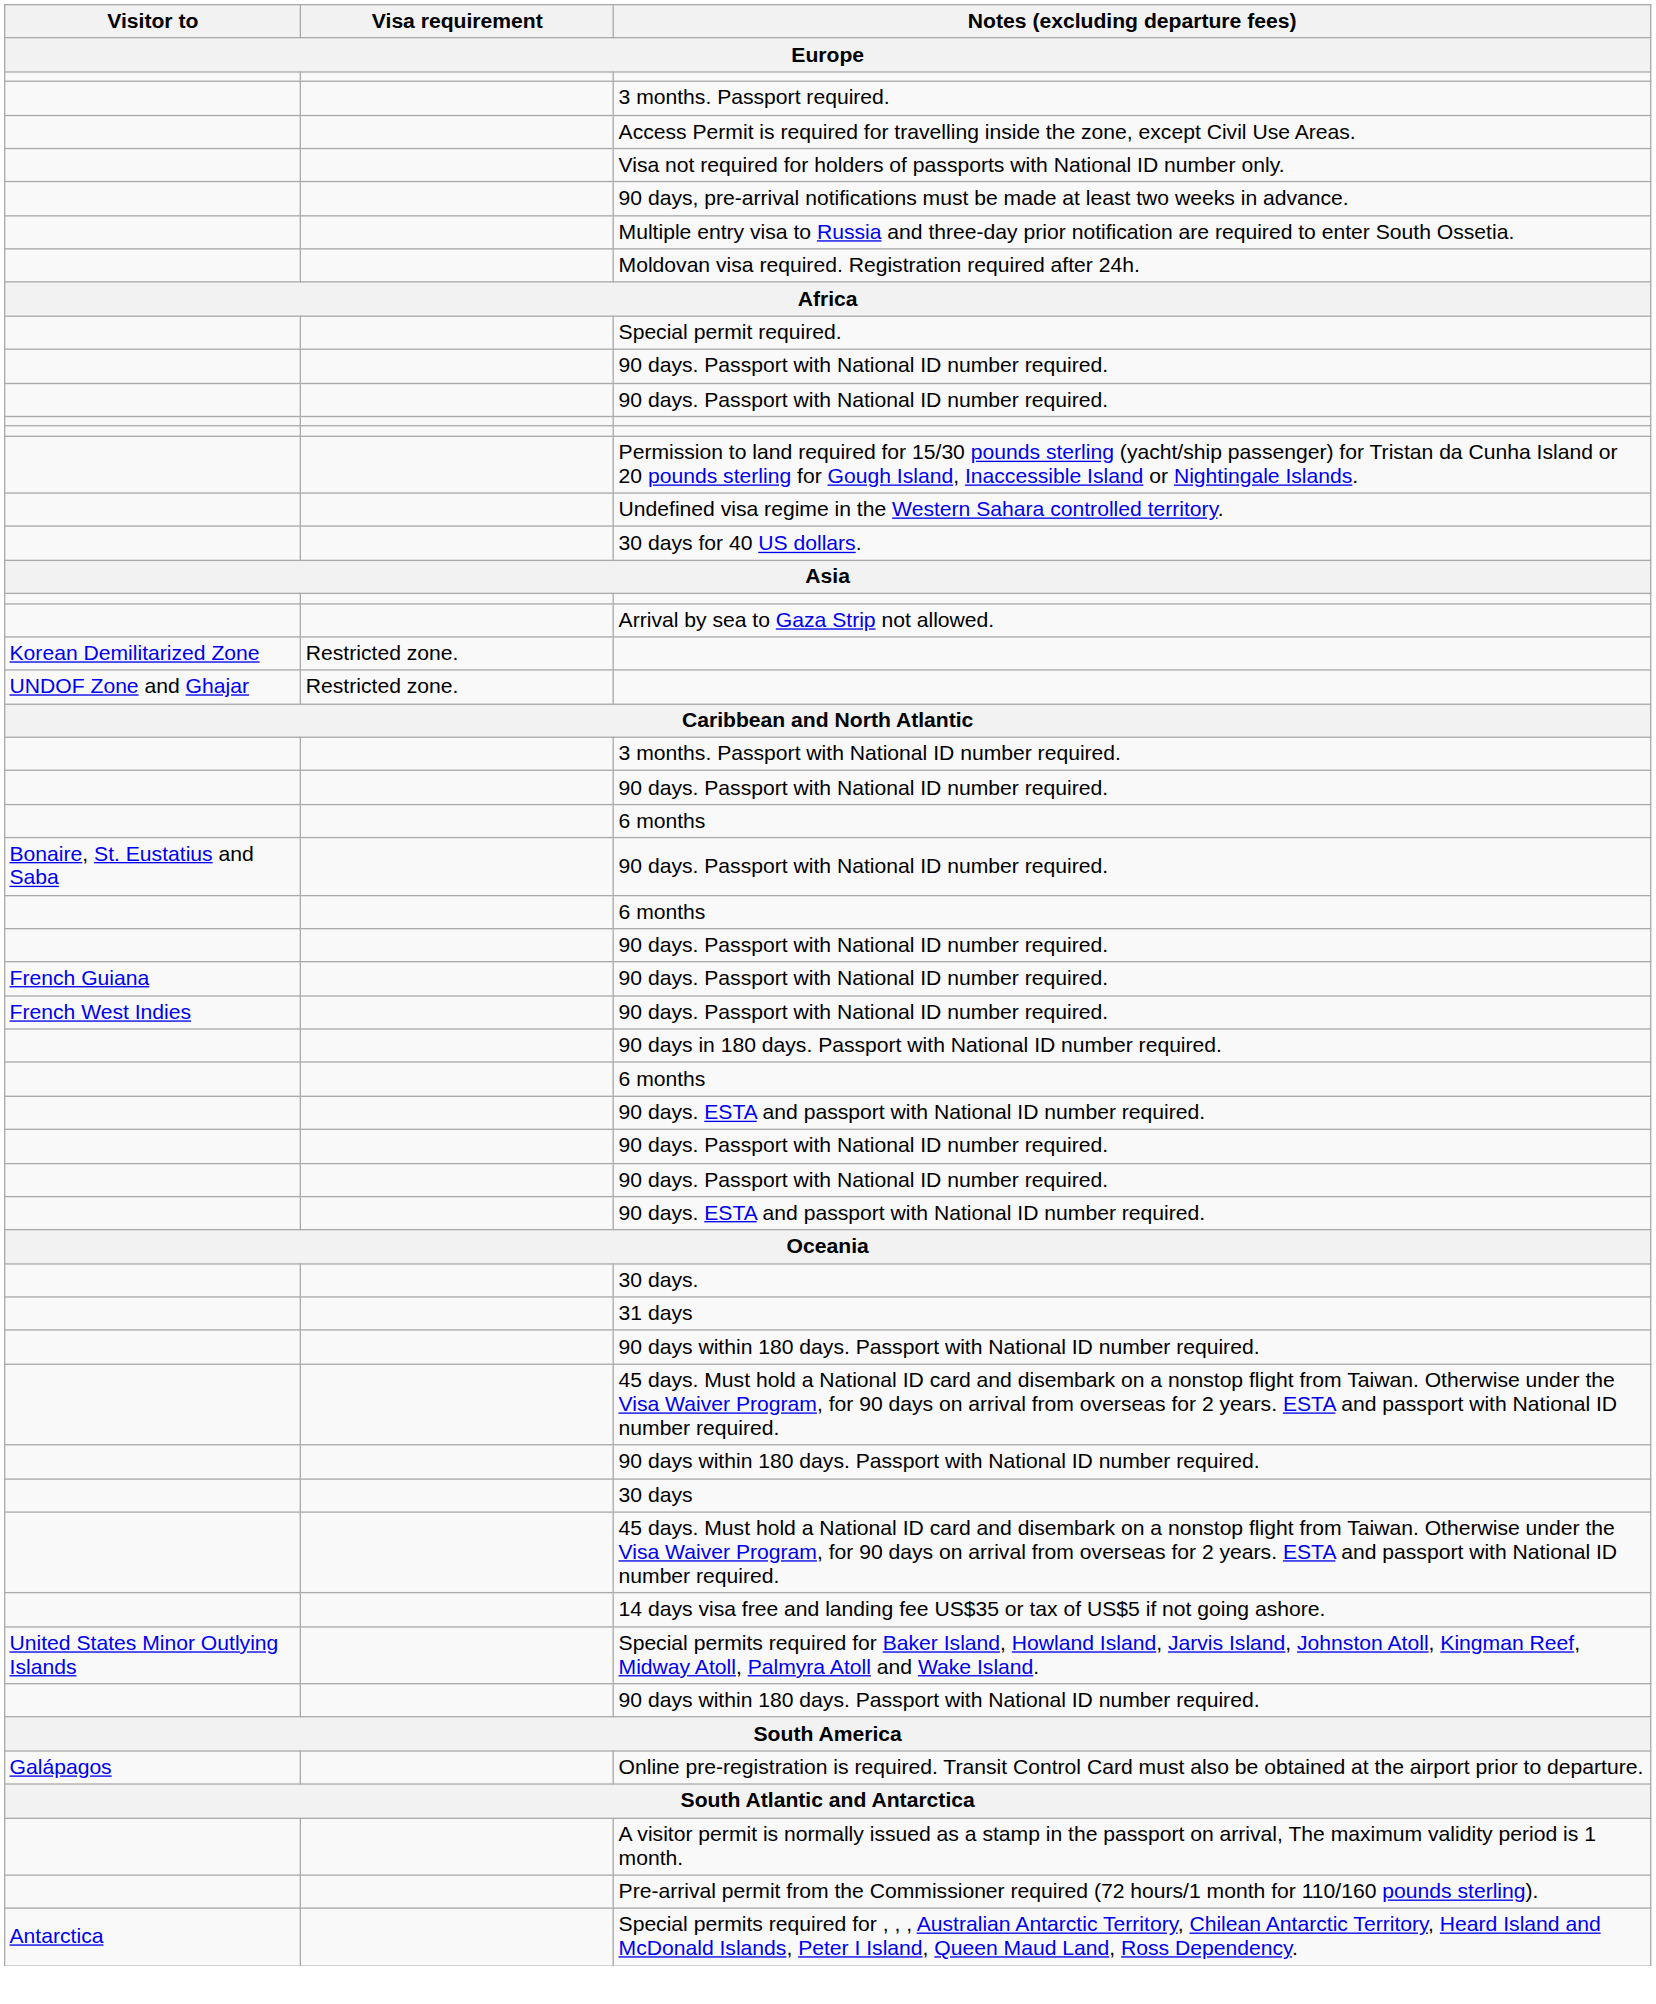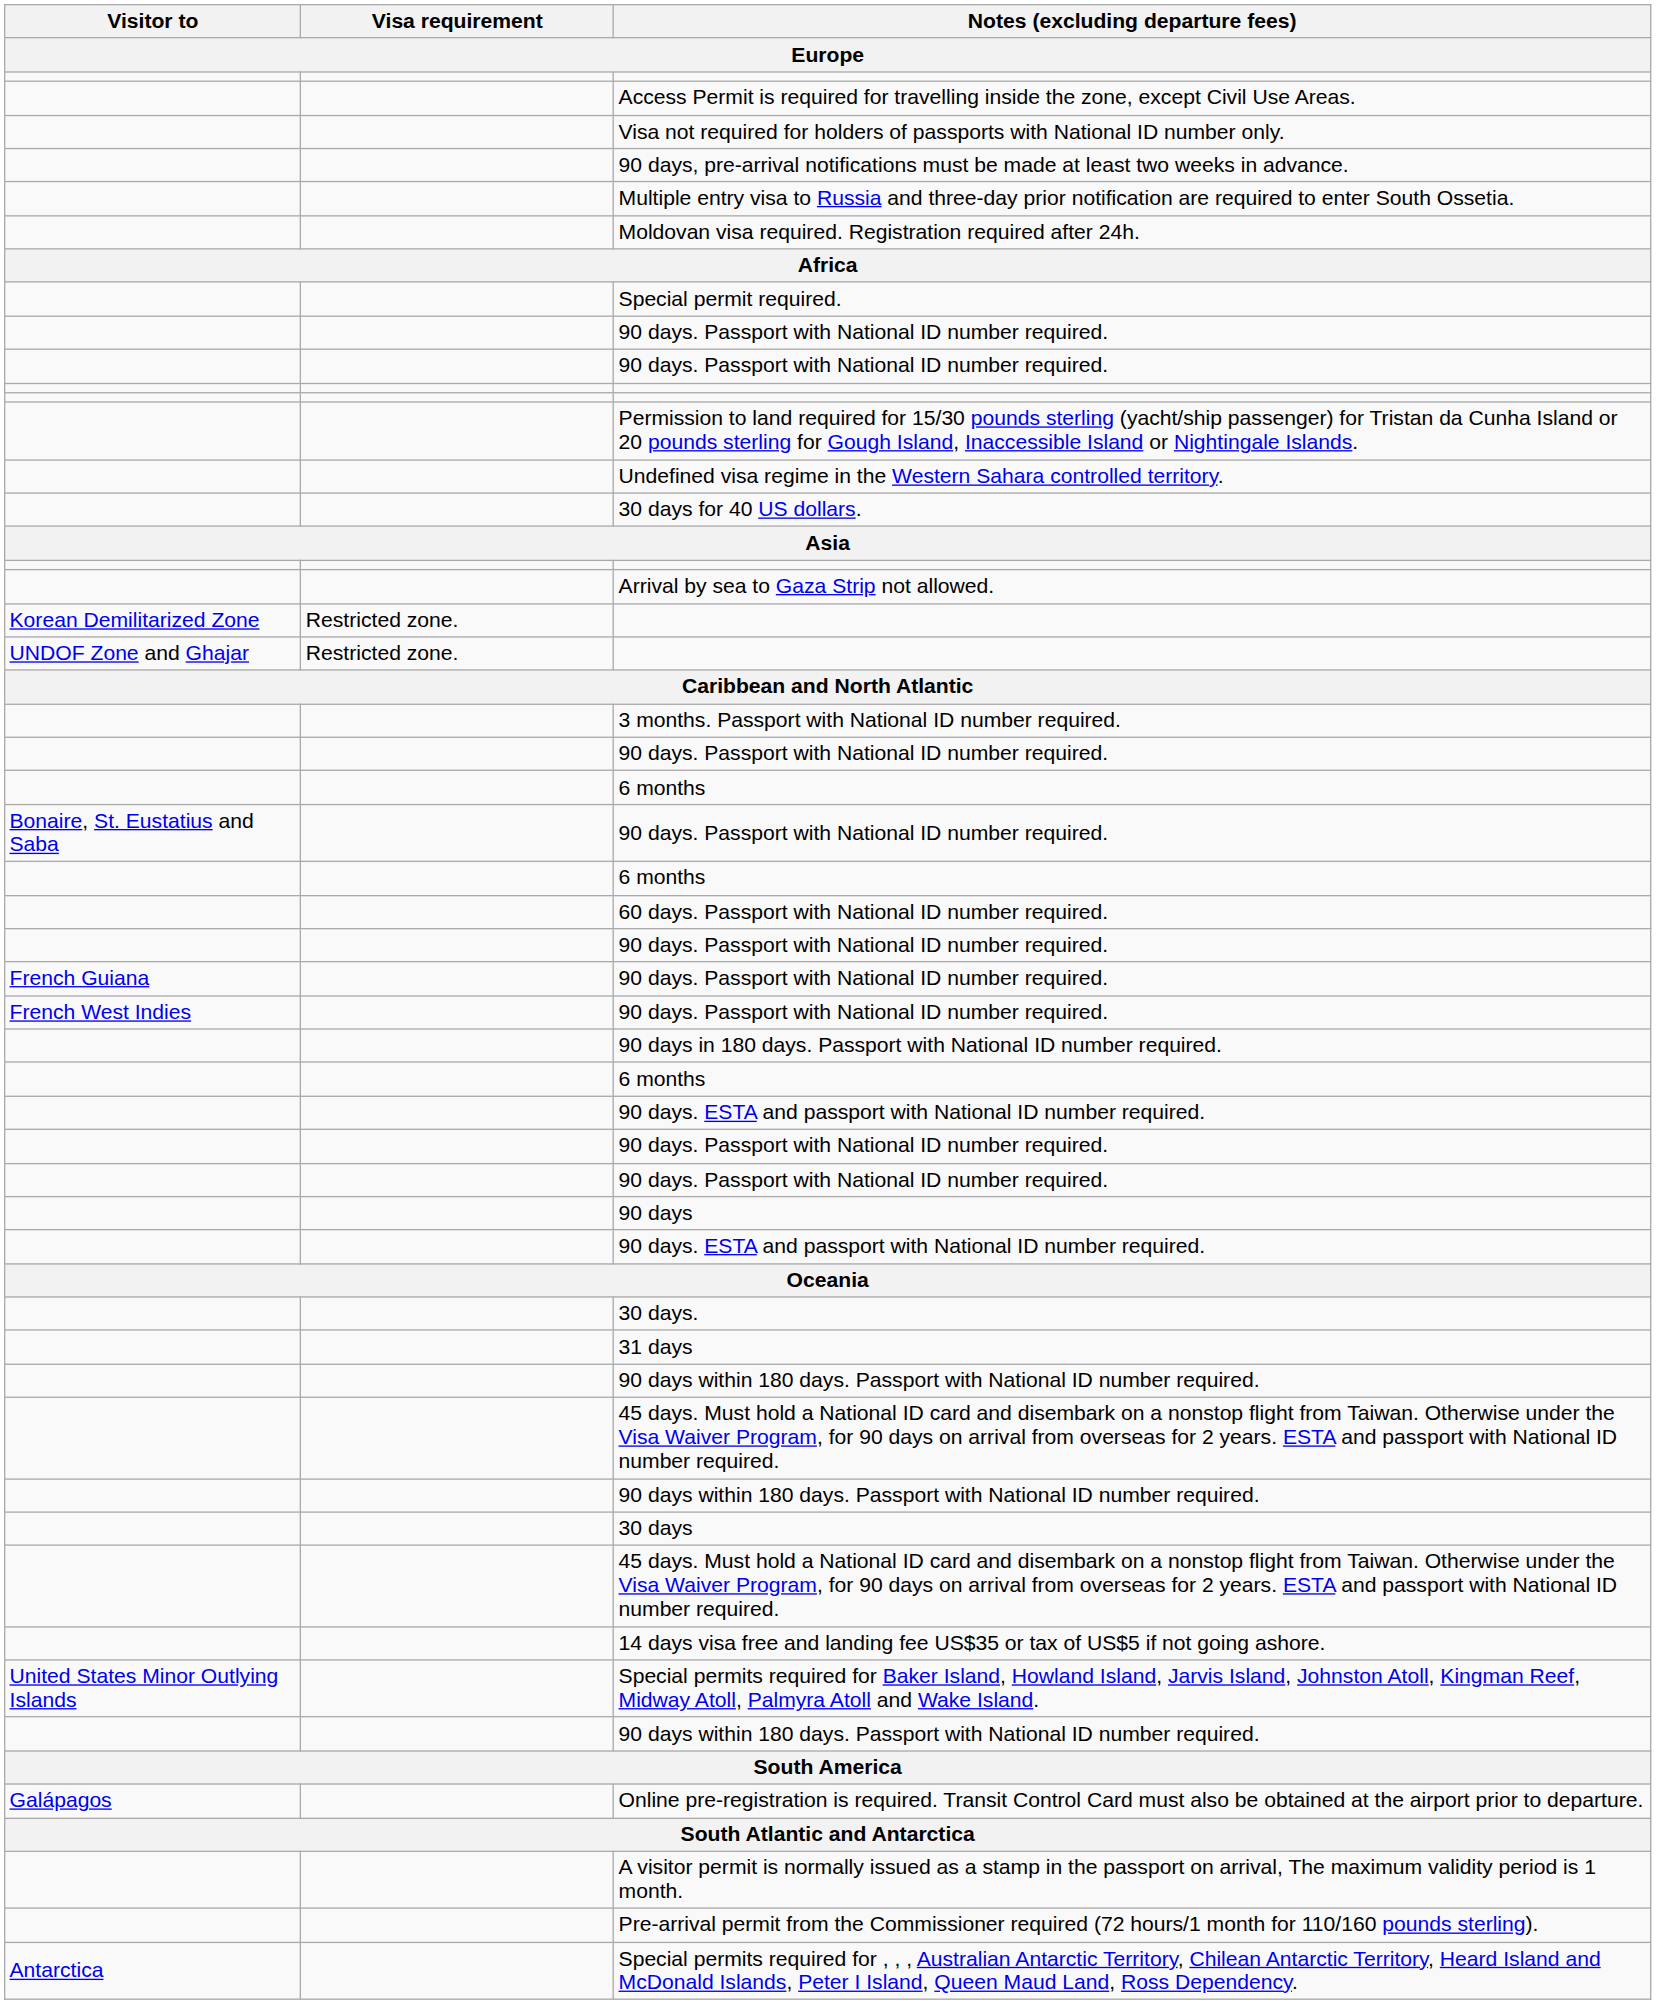- row: 3 months. Passport required.
+ row: 60 days. Passport with National ID number required.
+ row: 90 days
